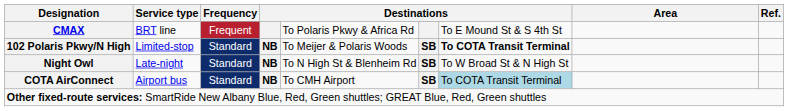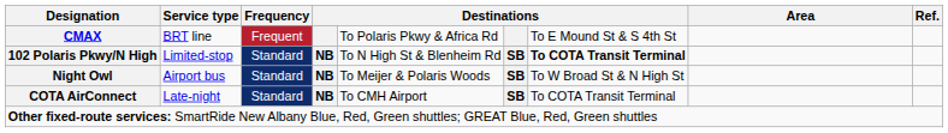102 Polaris Pkwy/N High | column 5: To Meijer & Polaris Woods -> To N High St & Blenheim Rd
Night Owl | Service type: Late-night -> Airport bus
Night Owl | column 5: To N High St & Blenheim Rd -> To Meijer & Polaris Woods
COTA AirConnect | Service type: Airport bus -> Late-night
COTA AirConnect | column 7: lightblue background -> no background
